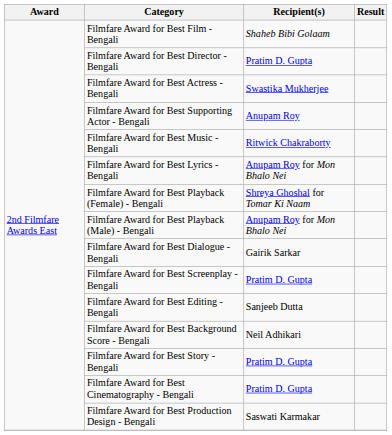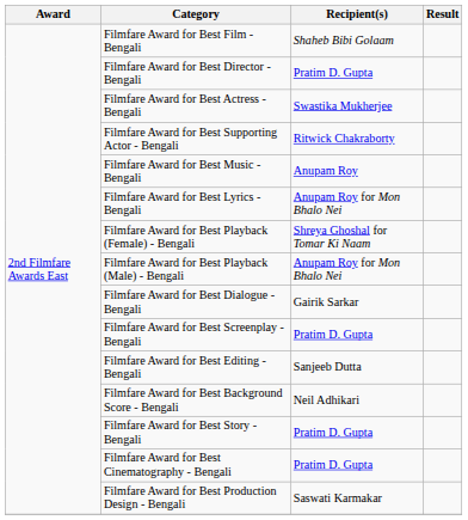Filmfare Award for Best Supporting Actor - Bengali | Recipient(s): Anupam Roy -> Ritwick Chakraborty
Filmfare Award for Best Music - Bengali | Recipient(s): Ritwick Chakraborty -> Anupam Roy
